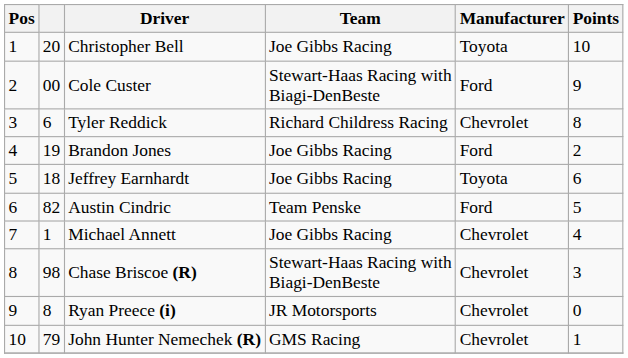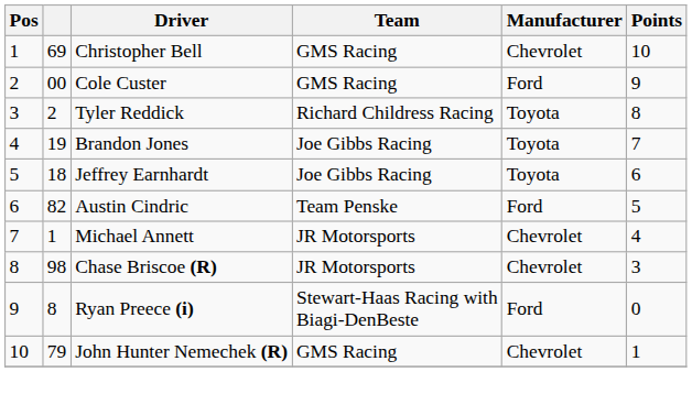Christopher Bell | column 2: 20 -> 69
Christopher Bell | Team: Joe Gibbs Racing -> GMS Racing
Christopher Bell | Manufacturer: Toyota -> Chevrolet
Cole Custer | Team: Stewart-Haas Racing with Biagi-DenBeste -> GMS Racing
Tyler Reddick | column 2: 6 -> 2
Tyler Reddick | Manufacturer: Chevrolet -> Toyota
Brandon Jones | Manufacturer: Ford -> Toyota
Brandon Jones | Points: 2 -> 7
Michael Annett | Team: Joe Gibbs Racing -> JR Motorsports
Chase Briscoe (R) | Team: Stewart-Haas Racing with Biagi-DenBeste -> JR Motorsports
Ryan Preece (i) | Team: JR Motorsports -> Stewart-Haas Racing with Biagi-DenBeste
Ryan Preece (i) | Manufacturer: Chevrolet -> Ford
